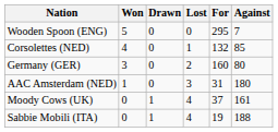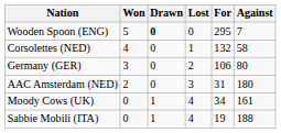Wooden Spoon (ENG) | Drawn: normal -> bold
Corsolettes (NED) | Against: 85 -> 58
Germany (GER) | For: 160 -> 106
AAC Amsterdam (NED) | Won: 1 -> 2
Moody Cows (UK) | For: 37 -> 34
